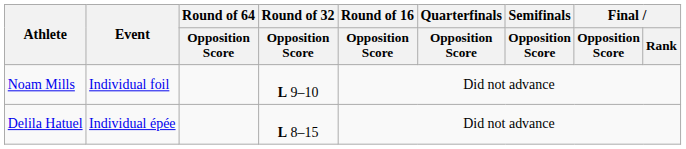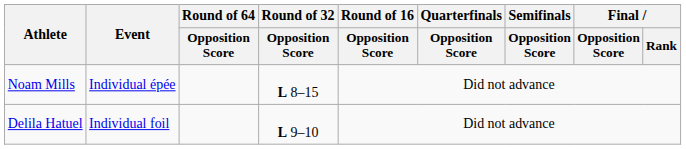Noam Mills | Event: Individual foil -> Individual épée
Noam Mills | Round of 32 / Opposition Score: L 9–10 -> L 8–15
Delila Hatuel | Event: Individual épée -> Individual foil
Delila Hatuel | Round of 32 / Opposition Score: L 8–15 -> L 9–10
